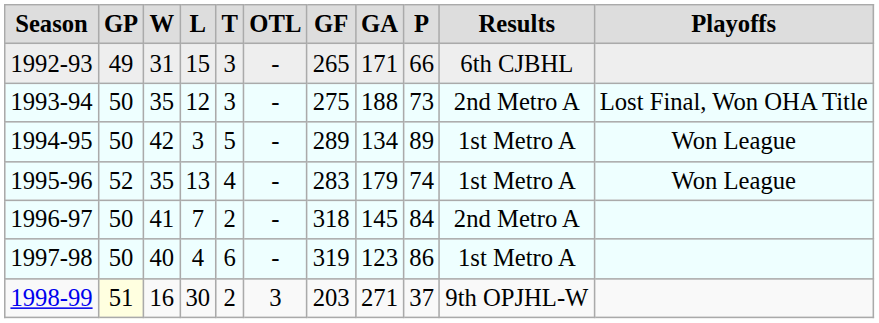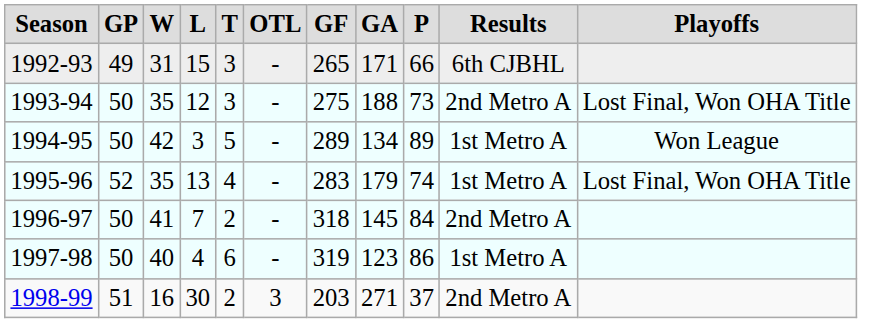1995-96 | Playoffs: Won League -> Lost Final, Won OHA Title
1998-99 | GP: lightyellow background -> no background
1998-99 | Results: 9th OPJHL-W -> 2nd Metro A
